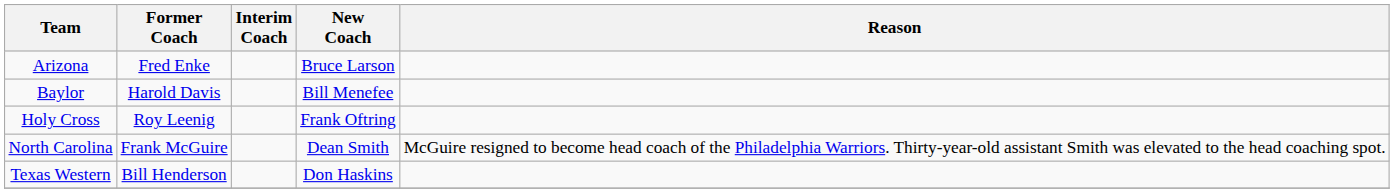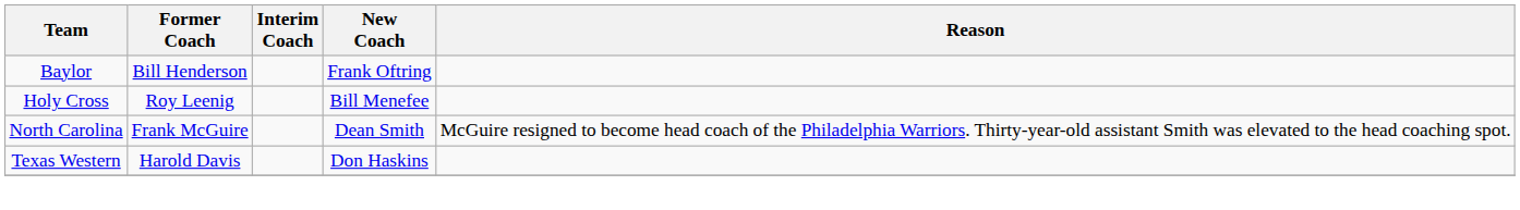- row: Arizona | Fred Enke | Bruce Larson
Baylor | Former Coach: Harold Davis -> Bill Henderson
Baylor | New Coach: Bill Menefee -> Frank Oftring
Holy Cross | New Coach: Frank Oftring -> Bill Menefee
Texas Western | Former Coach: Bill Henderson -> Harold Davis
